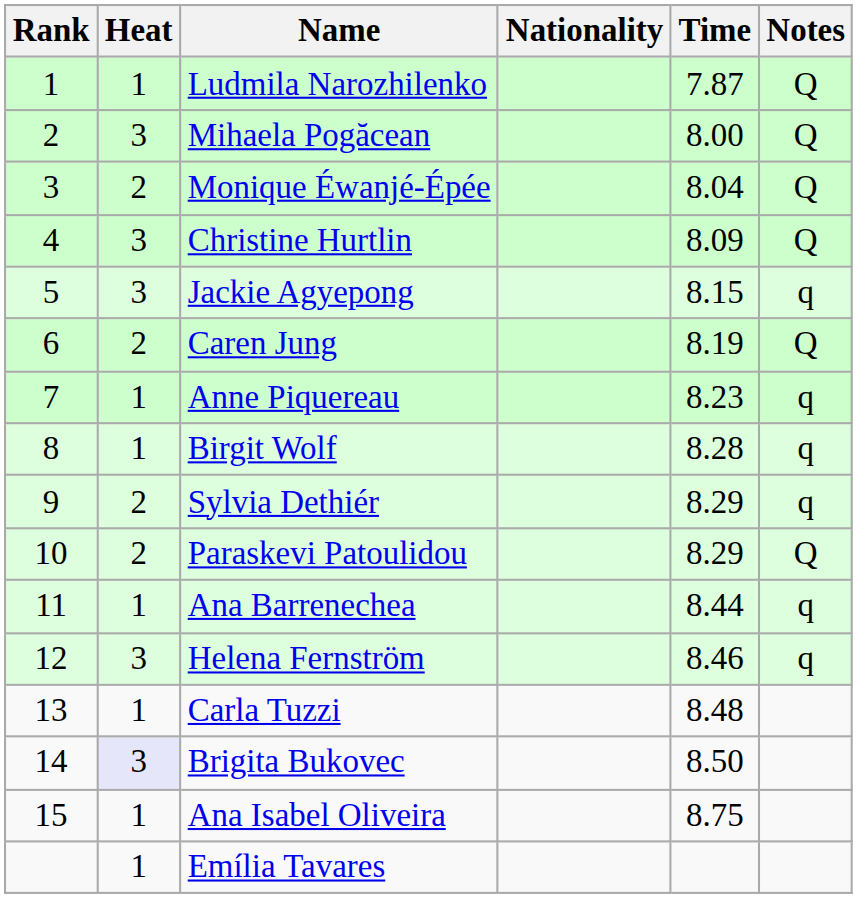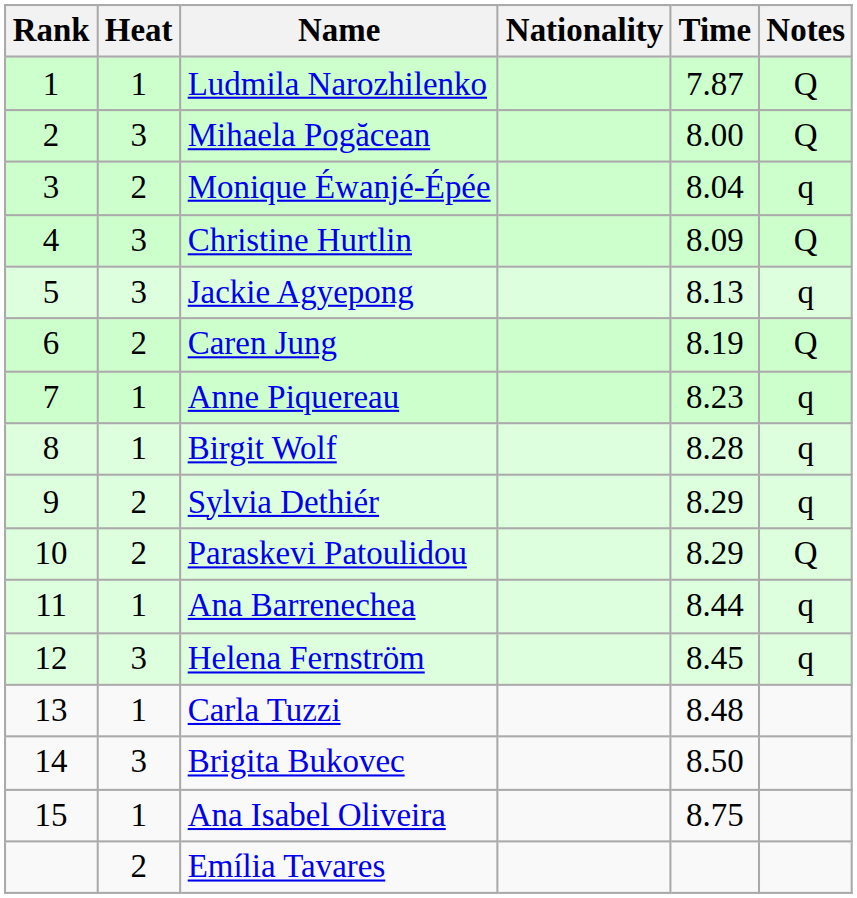Monique Éwanjé-Épée | Notes: Q -> q
Jackie Agyepong | Time: 8.15 -> 8.13
Helena Fernström | Time: 8.46 -> 8.45
Brigita Bukovec | Heat: lavender background -> no background
Emília Tavares | Heat: 1 -> 2
